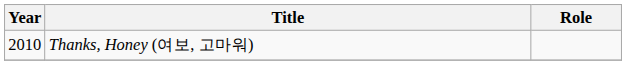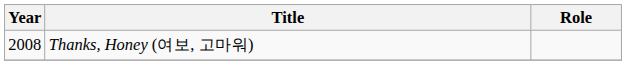Thanks, Honey (여보, 고마워) | Year: 2010 -> 2008
